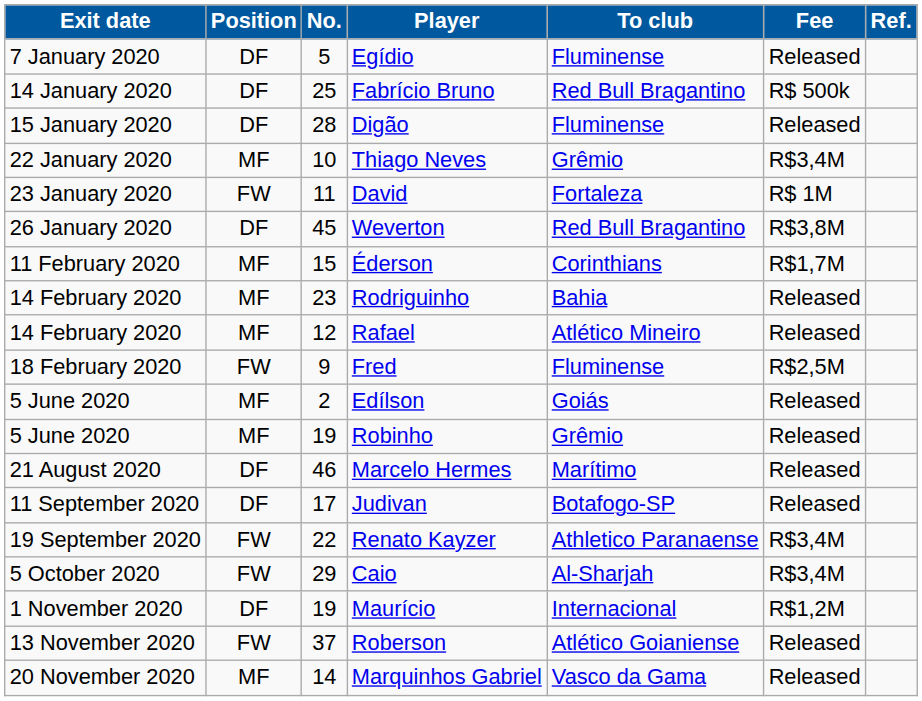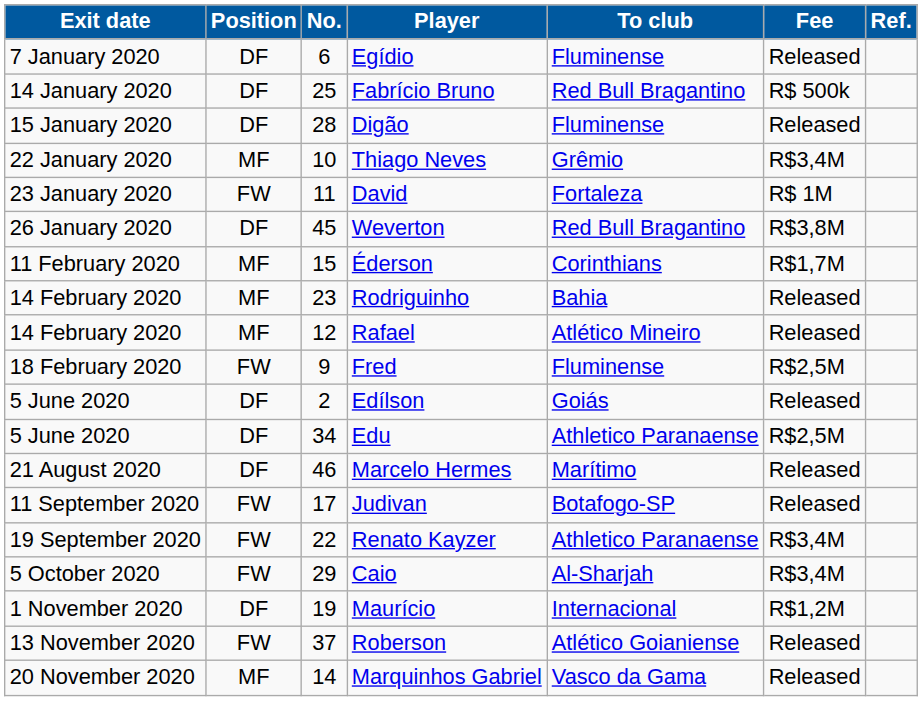Egídio | No.: 5 -> 6
Edílson | Position: MF -> DF
- row: 5 June 2020 | MF | 19 | Robinho | Grêmio | Released
+ row: 5 June 2020 | DF | 34 | Edu | Athletico Paranaense | R$2,5M
Judivan | Position: DF -> FW
